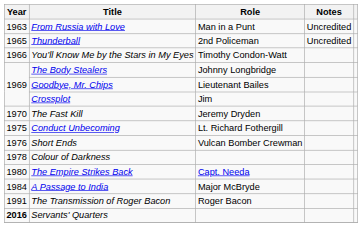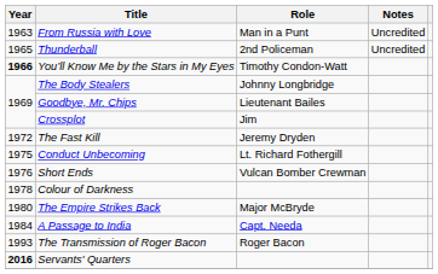You’ll Know Me by the Stars in My Eyes | Year: normal -> bold
The Fast Kill | Year: 1970 -> 1972
The Empire Strikes Back | Role: Capt. Needa -> Major McBryde
A Passage to India | Role: Major McBryde -> Capt. Needa
The Transmission of Roger Bacon | Year: 1991 -> 1993
